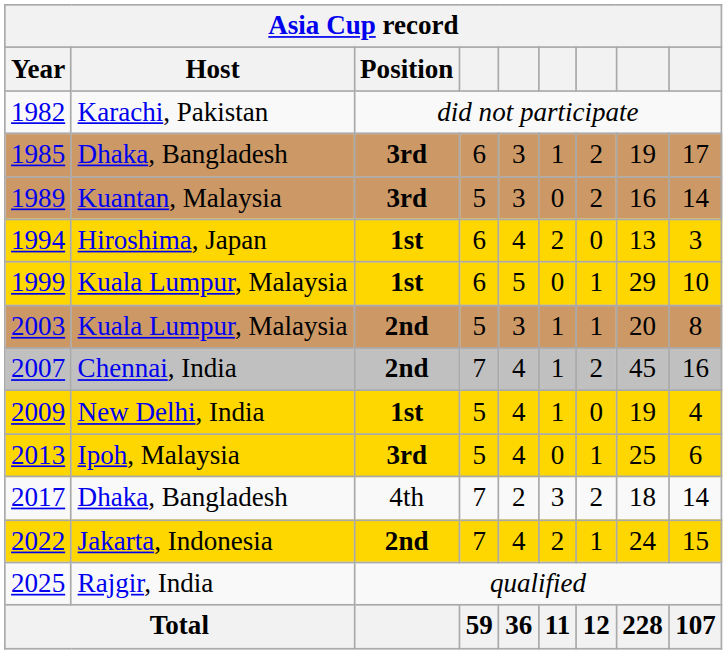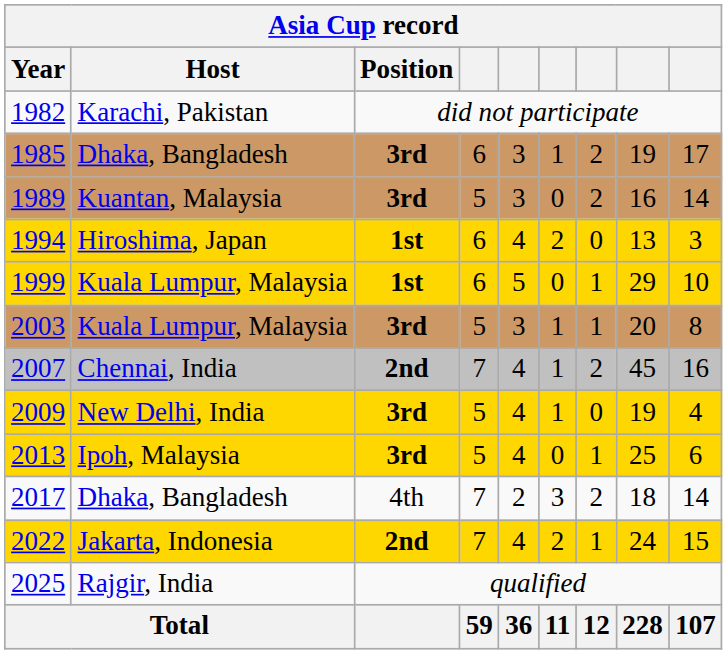2003 | Position: 2nd -> 3rd
2009 | Position: 1st -> 3rd
